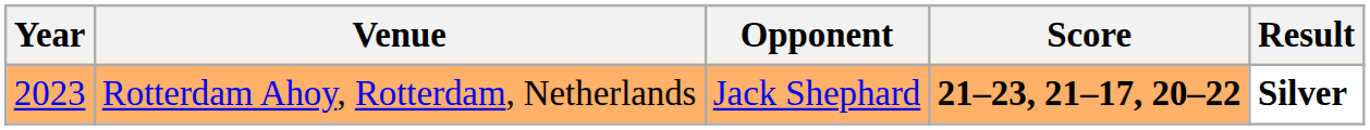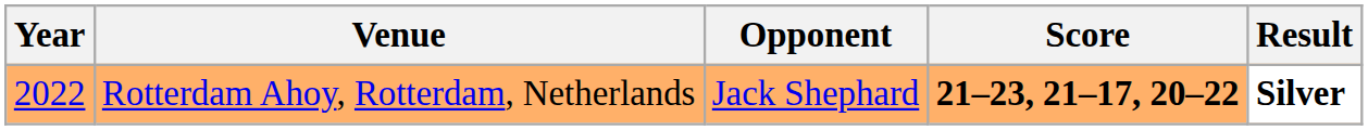Rotterdam Ahoy, Rotterdam, Netherlands | Year: 2023 -> 2022
